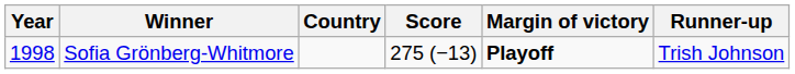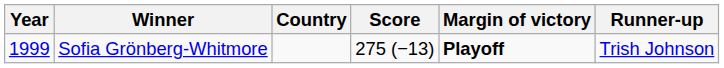Sofia Grönberg-Whitmore | Year: 1998 -> 1999
